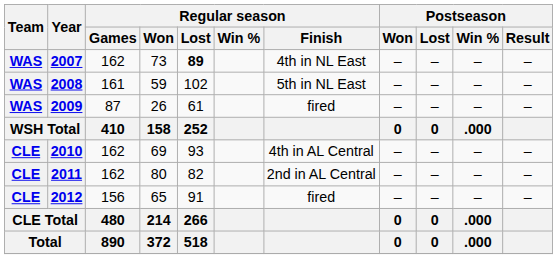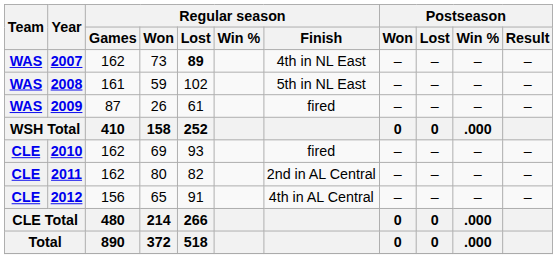2010 | Regular season / Finish: 4th in AL Central -> fired
2012 | Regular season / Finish: fired -> 4th in AL Central
